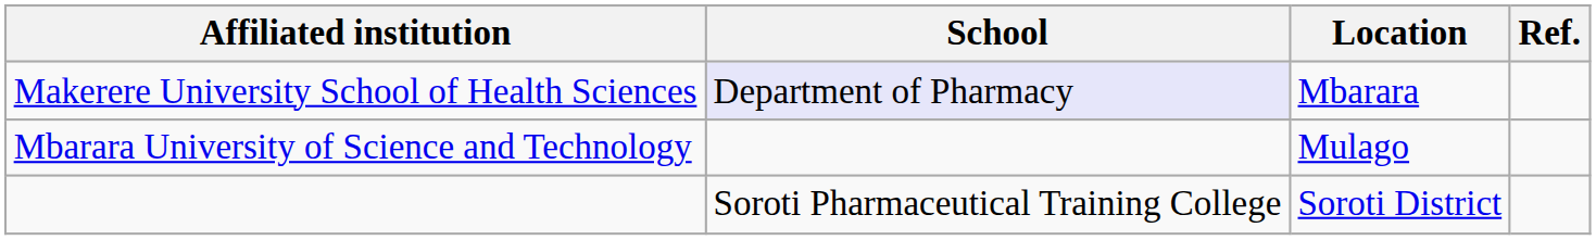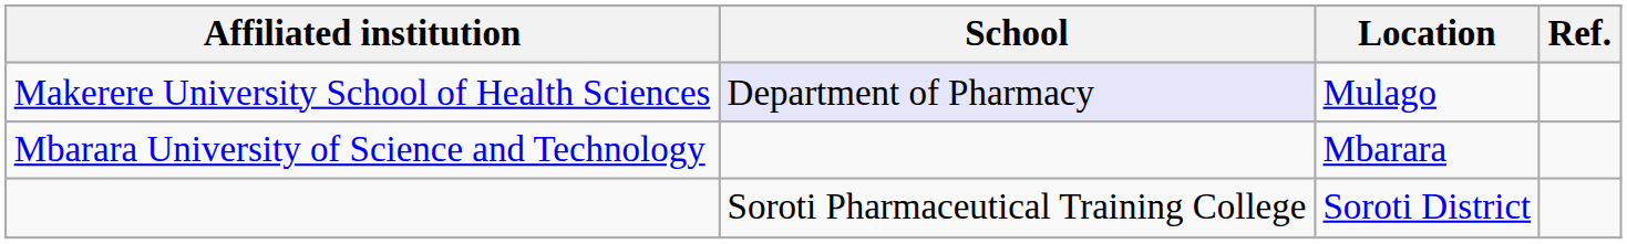Makerere University School of Health Sciences | Location: Mbarara -> Mulago
Mbarara University of Science and Technology | Location: Mulago -> Mbarara
